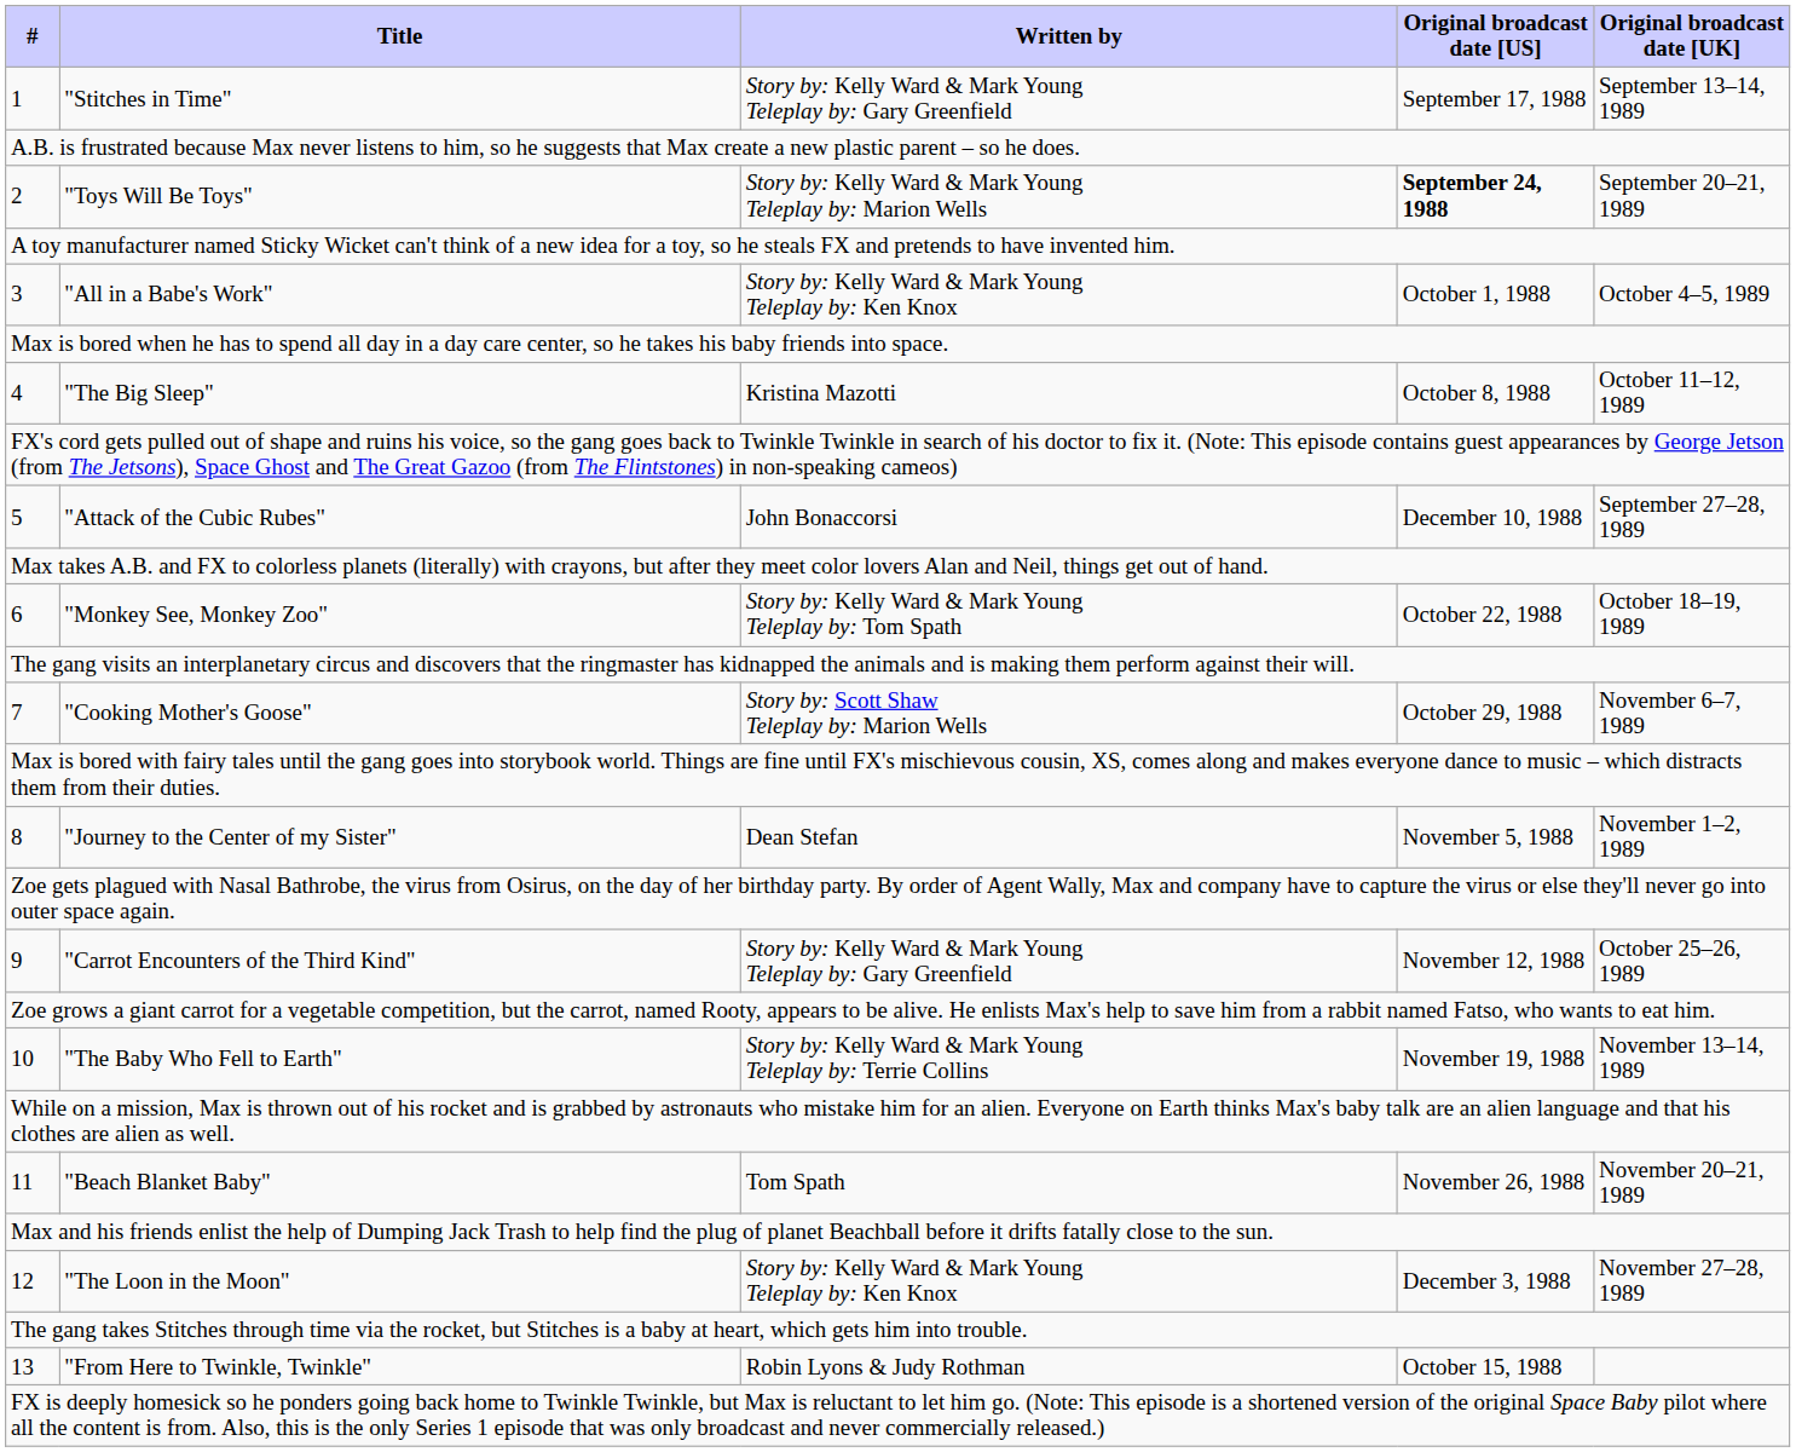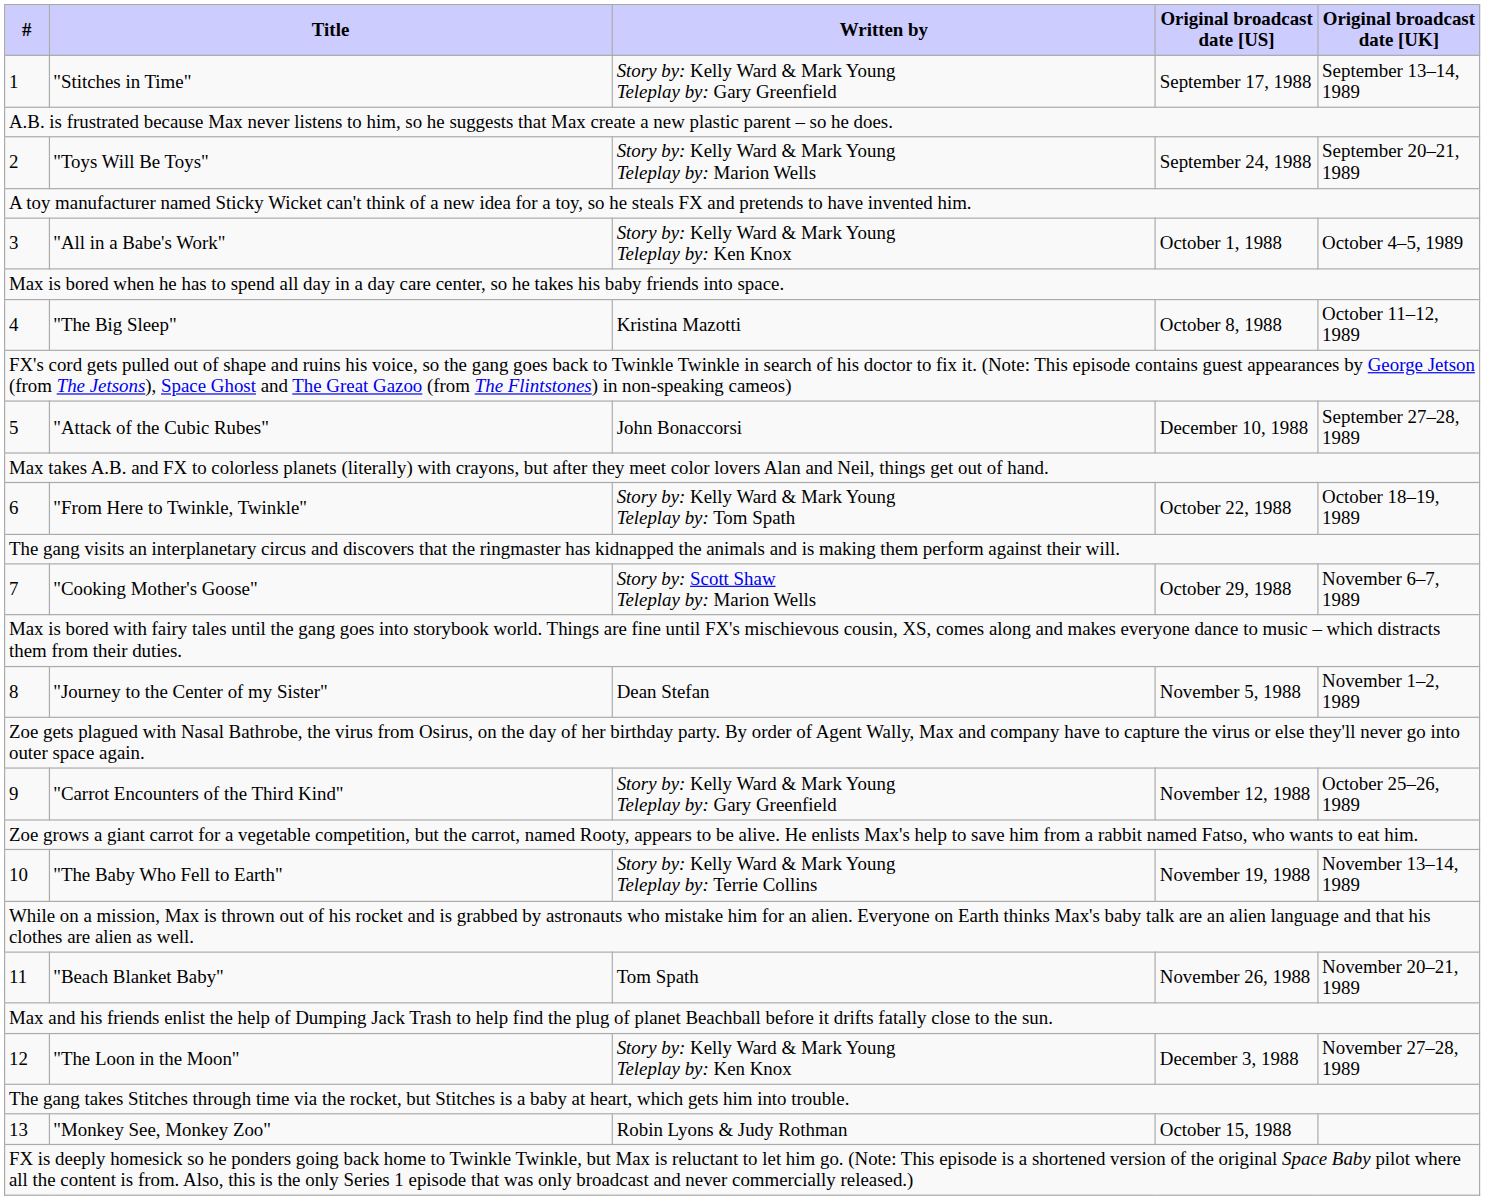2 | Original broadcast date [US]: bold -> normal
6 | Title: "Monkey See, Monkey Zoo" -> "From Here to Twinkle, Twinkle"
13 | Title: "From Here to Twinkle, Twinkle" -> "Monkey See, Monkey Zoo"
